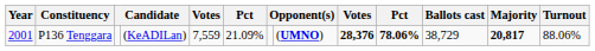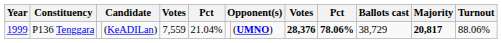P136 Tenggara | Year: 2001 -> 1999
P136 Tenggara | column 6: 21.09% -> 21.04%
